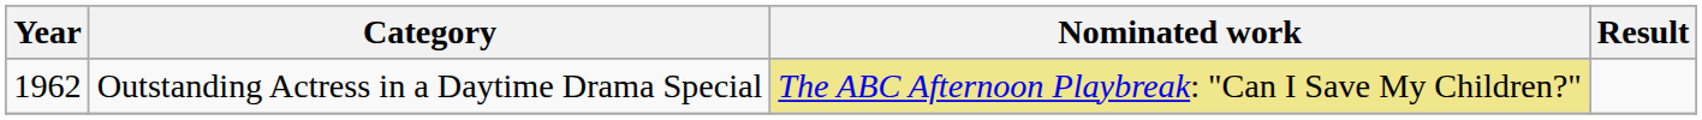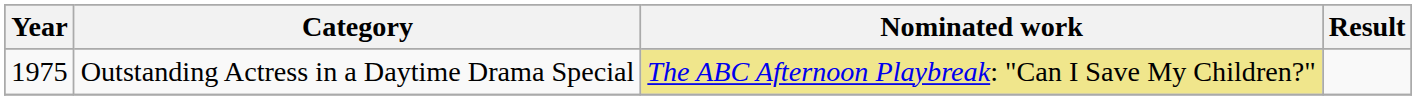Outstanding Actress in a Daytime Drama Special | Year: 1962 -> 1975
